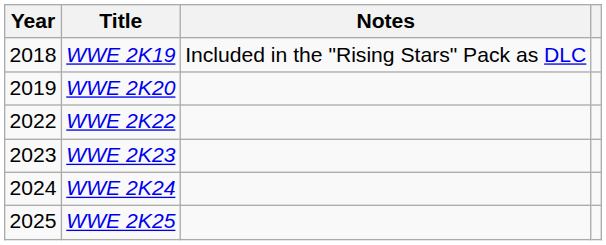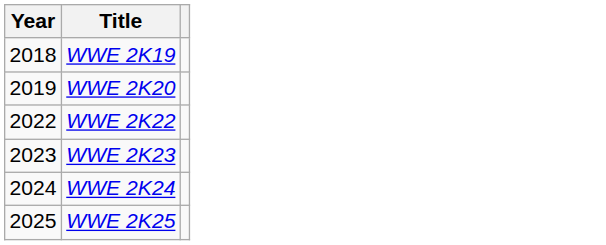- column: Notes | Included in the "Rising Stars" Pack as DLC
